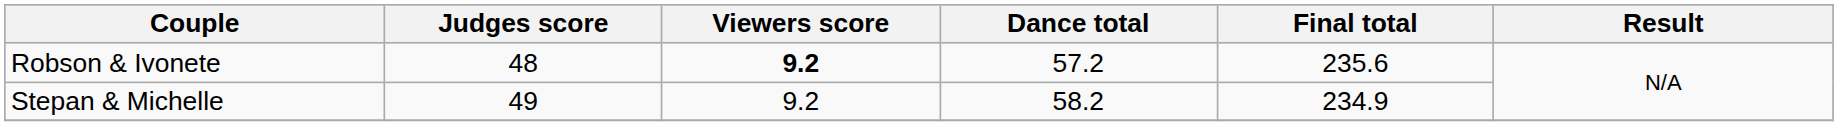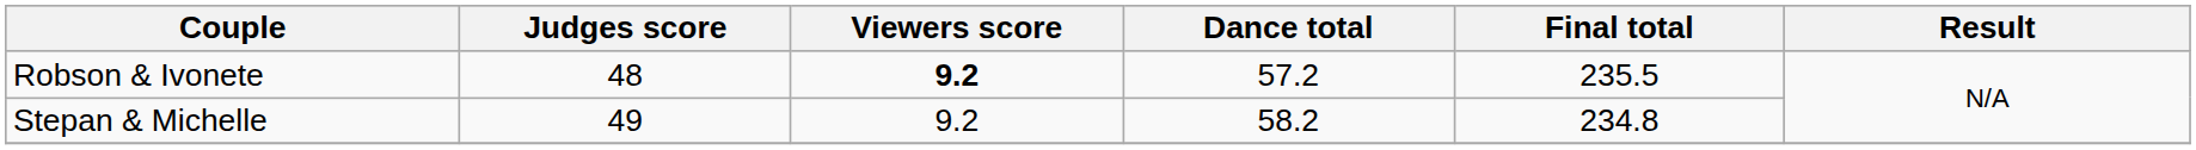Robson & Ivonete | Final total: 235.6 -> 235.5
Stepan & Michelle | Final total: 234.9 -> 234.8
